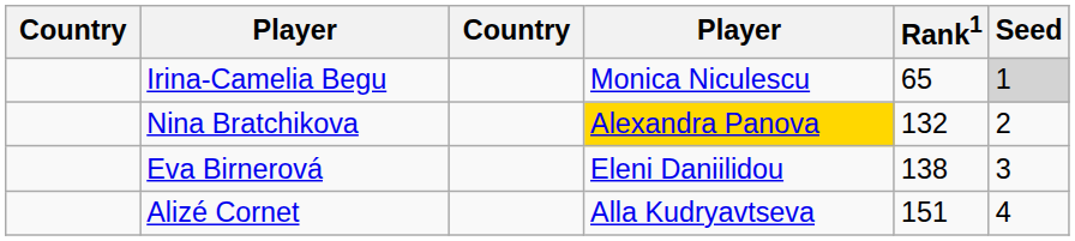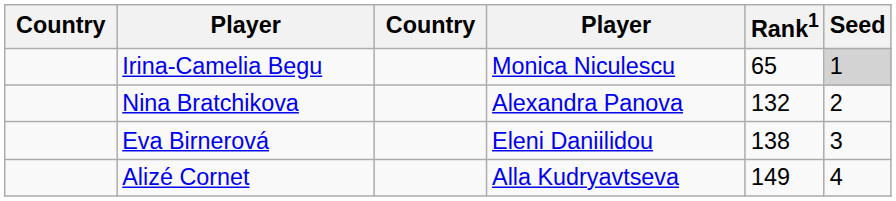Nina Bratchikova | column 4: gold background -> no background
Alizé Cornet | Rank1: 151 -> 149
